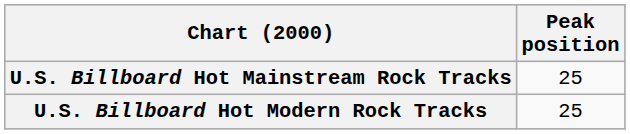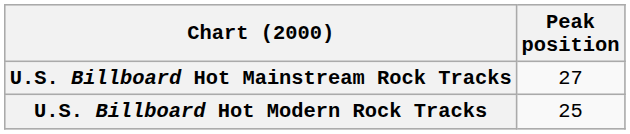U.S. Billboard Hot Mainstream Rock Tracks | Peak position: 25 -> 27
